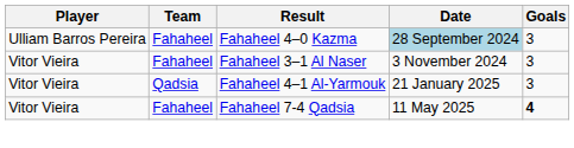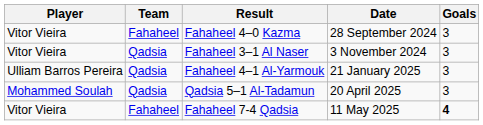Fahaheel 4–0 Kazma | Player: Ulliam Barros Pereira -> Vitor Vieira
Fahaheel 4–0 Kazma | Date: lightblue background -> no background
Fahaheel 3–1 Al Naser | Team: Fahaheel -> Qadsia
Fahaheel 4–1 Al-Yarmouk | Player: Vitor Vieira -> Ulliam Barros Pereira
+ row: Mohammed Soulah | Qadsia | Qadsia 5–1 Al-Tadamun | 20 April 2025 | 3
